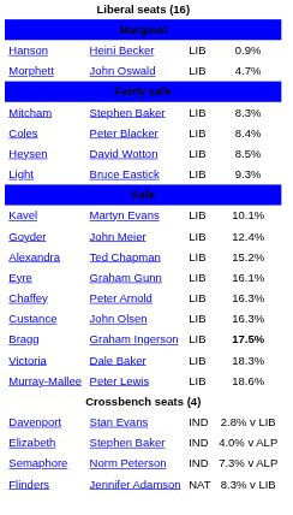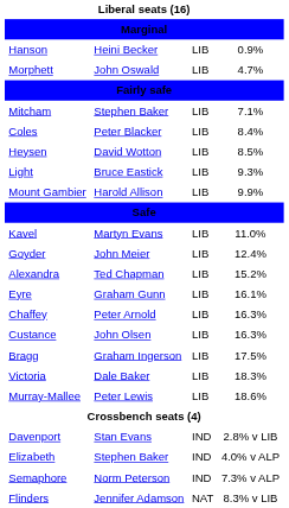Mitcham | column 4: 8.3% -> 7.1%
+ row: Mount Gambier | Harold Allison | LIB | 9.9%
Kavel | column 4: 10.1% -> 11.0%
Bragg | column 4: bold -> normal
